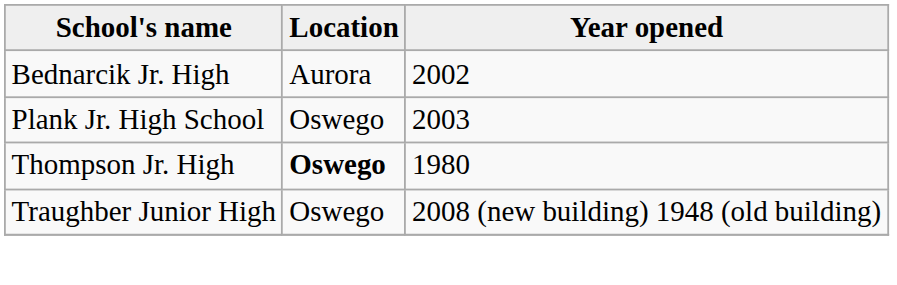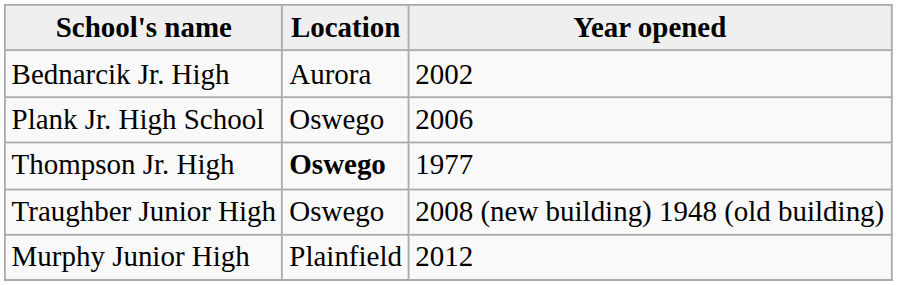Plank Jr. High School | Year opened: 2003 -> 2006
Thompson Jr. High | Year opened: 1980 -> 1977
+ row: Murphy Junior High | Plainfield | 2012
